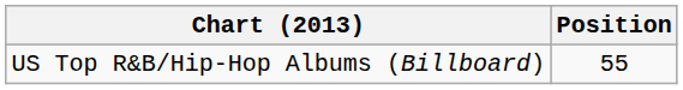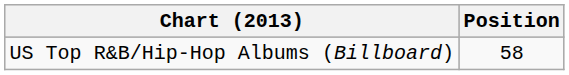US Top R&B/Hip-Hop Albums (Billboard) | Position: 55 -> 58
